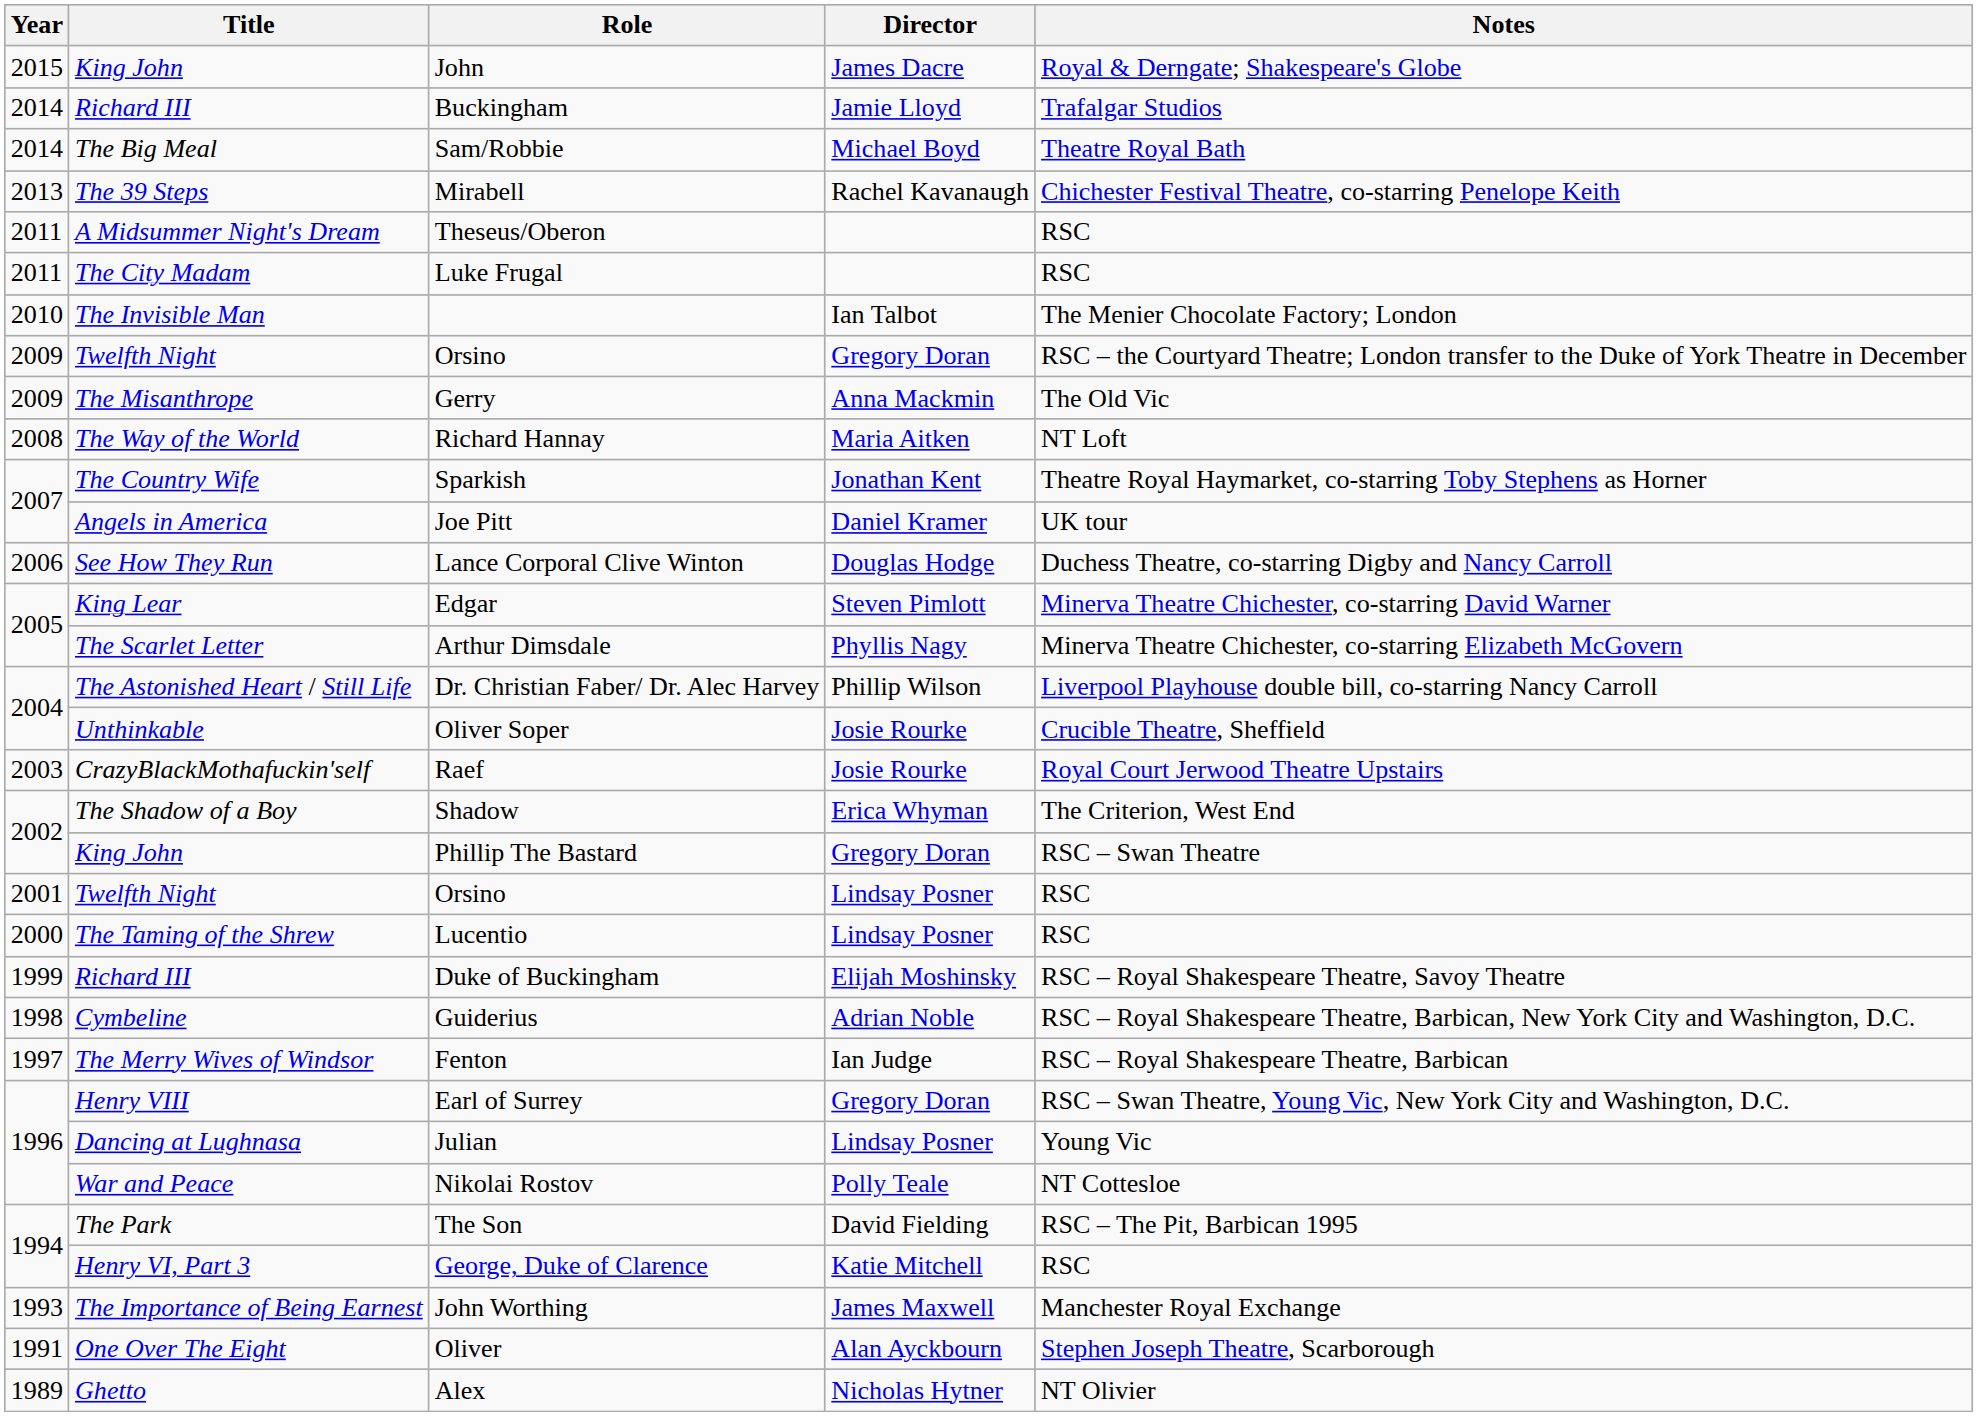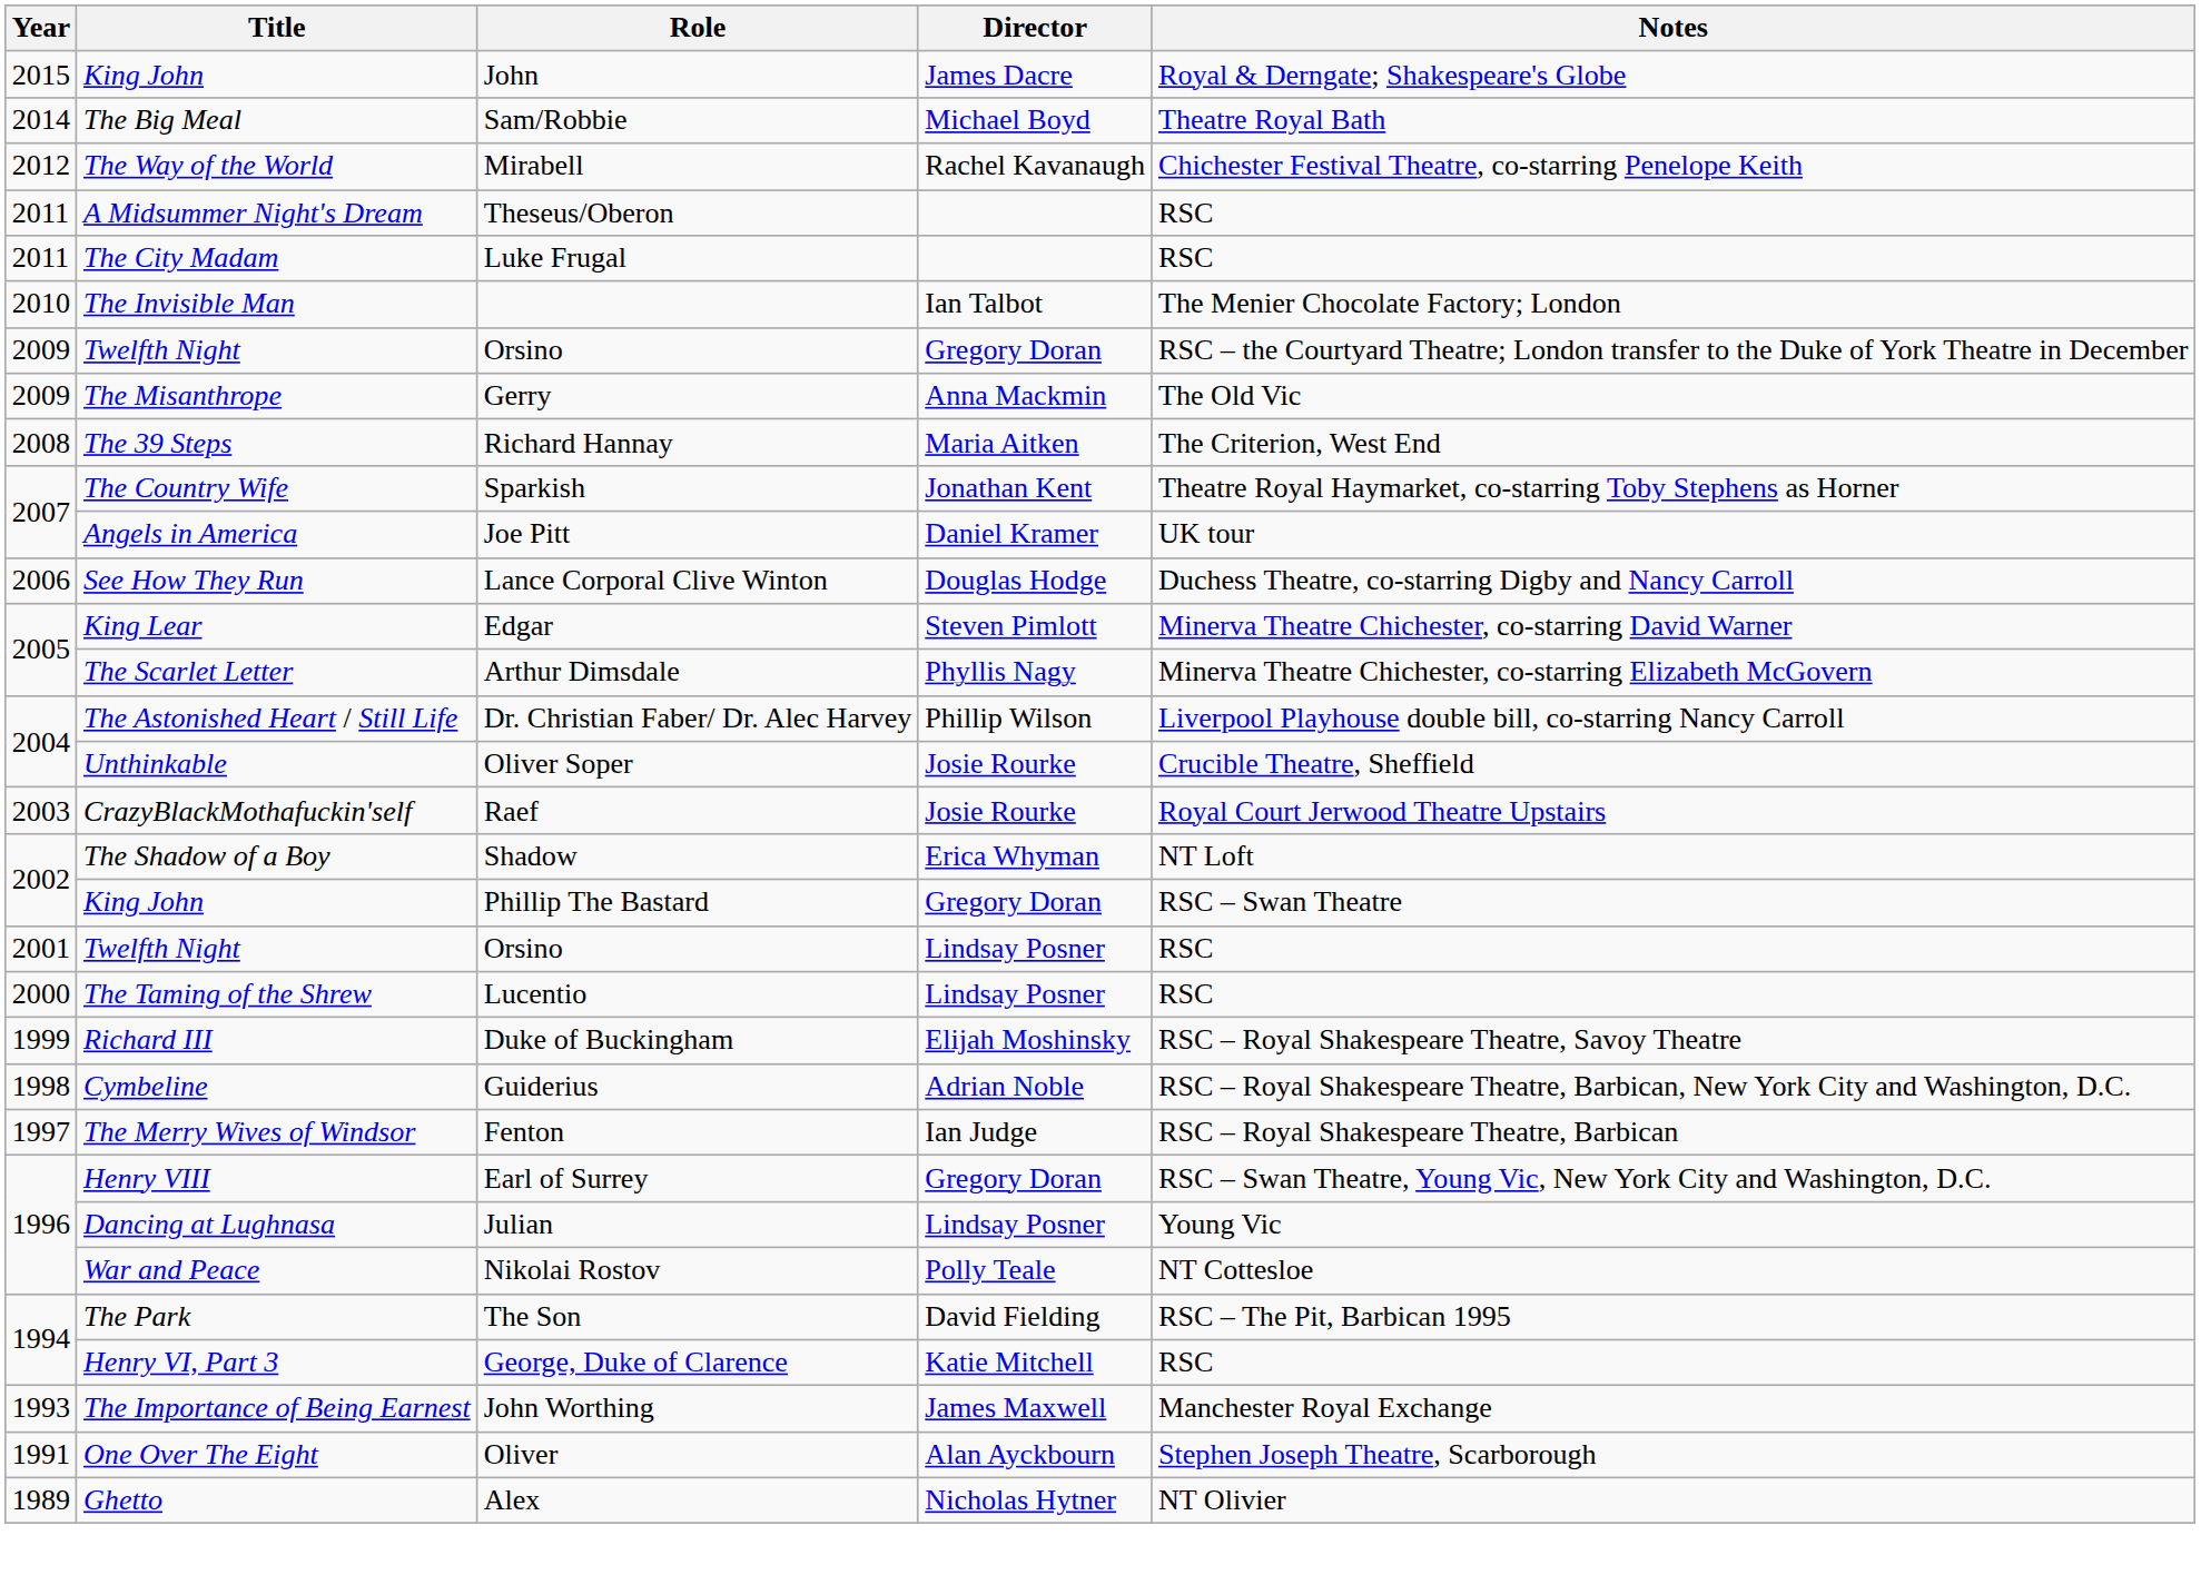- row: 2014 | Richard III | Buckingham | Jamie Lloyd | Trafalgar Studios
Mirabell | Year: 2013 -> 2012
Mirabell | Title: The 39 Steps -> The Way of the World
Richard Hannay | Title: The Way of the World -> The 39 Steps
Richard Hannay | Notes: NT Loft -> The Criterion, West End
Shadow | Notes: The Criterion, West End -> NT Loft
